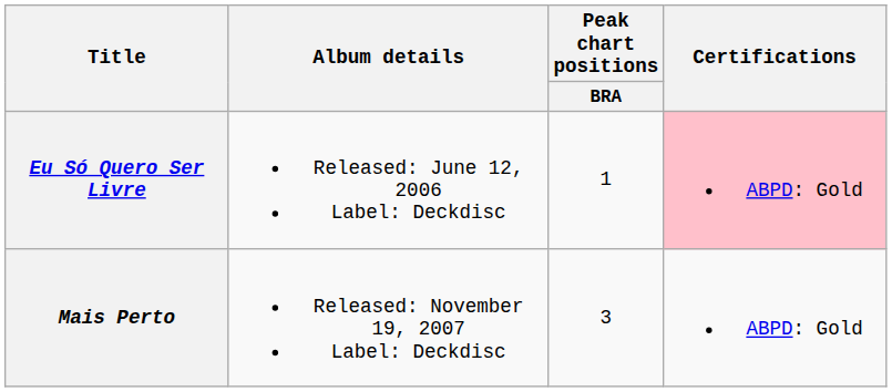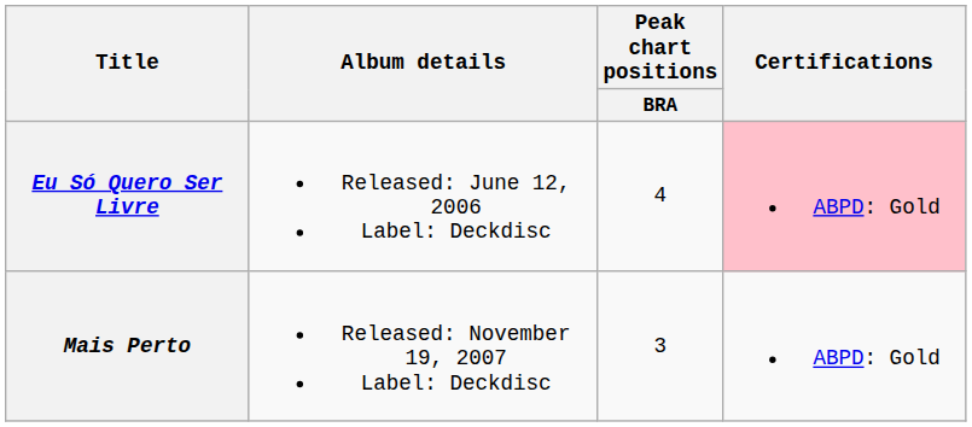Eu Só Quero Ser Livre | Peak chart positions / BRA: 1 -> 4
